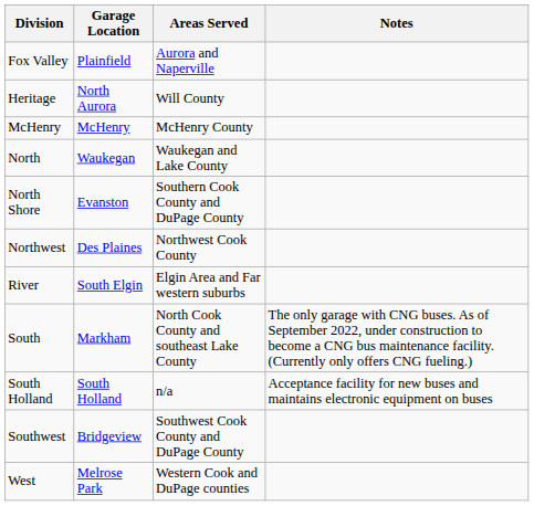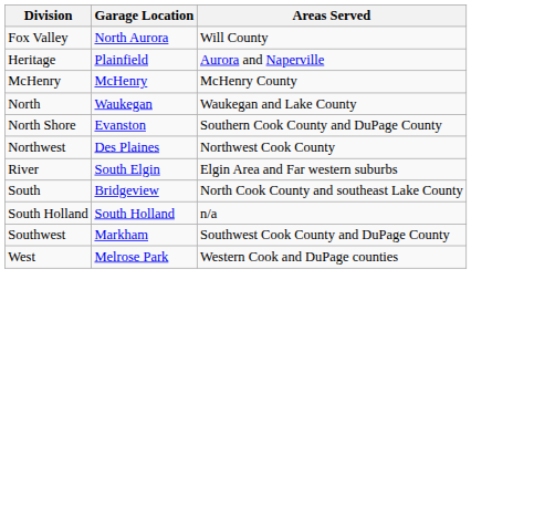- column: Notes | The only garage with CNG buses. As of September 2022, under construction to become a CNG bus maintenance facility. (Currently only offers CNG fueling.) | Acceptance facility for new buses and maintains electronic equipment on buses
Fox Valley | Garage Location: Plainfield -> North Aurora
Fox Valley | Areas Served: Aurora and Naperville -> Will County
Heritage | Garage Location: North Aurora -> Plainfield
Heritage | Areas Served: Will County -> Aurora and Naperville
South | Garage Location: Markham -> Bridgeview
Southwest | Garage Location: Bridgeview -> Markham
